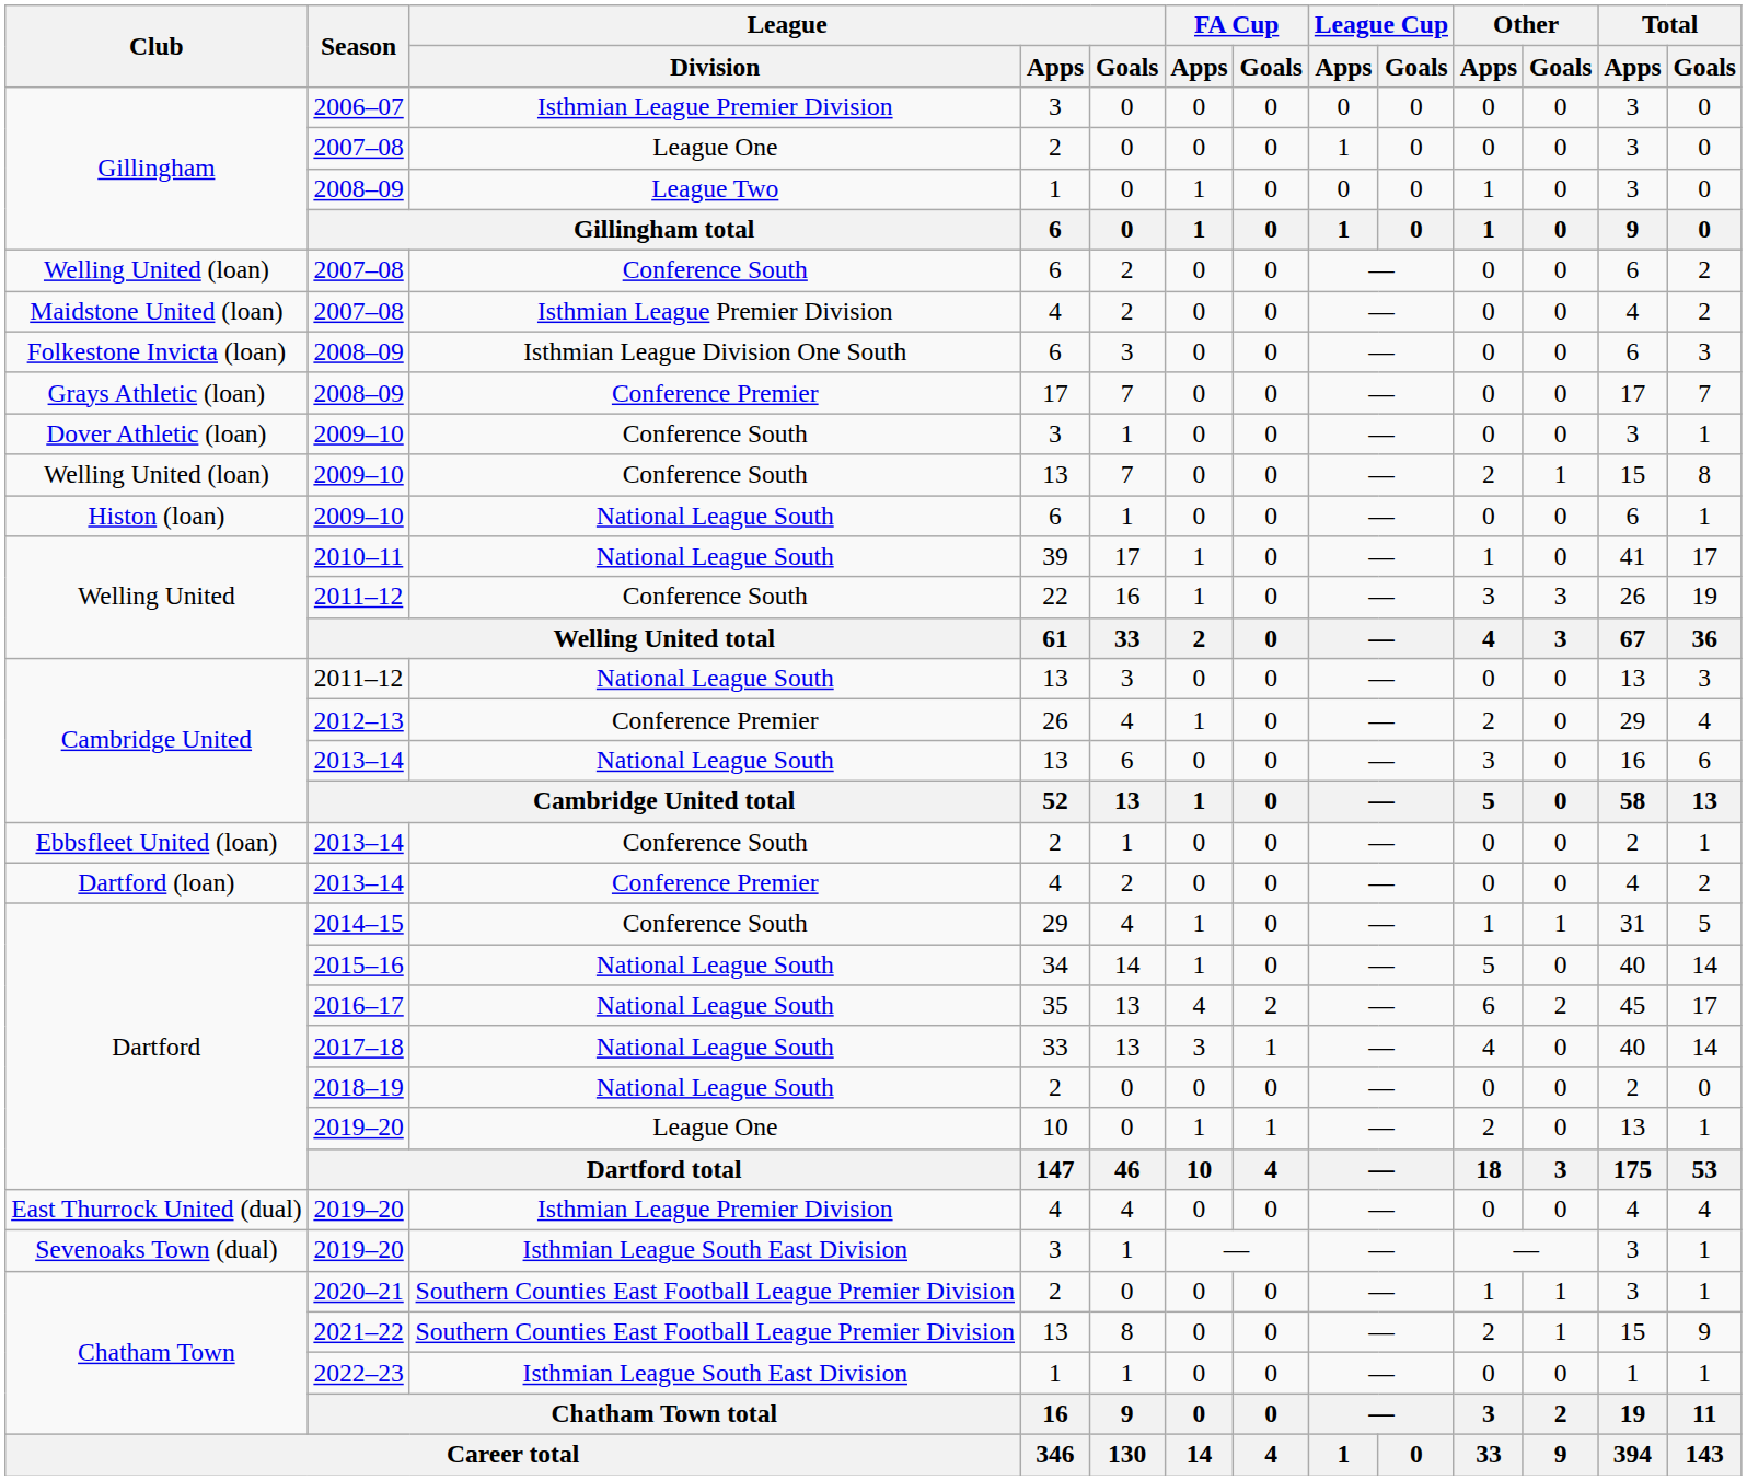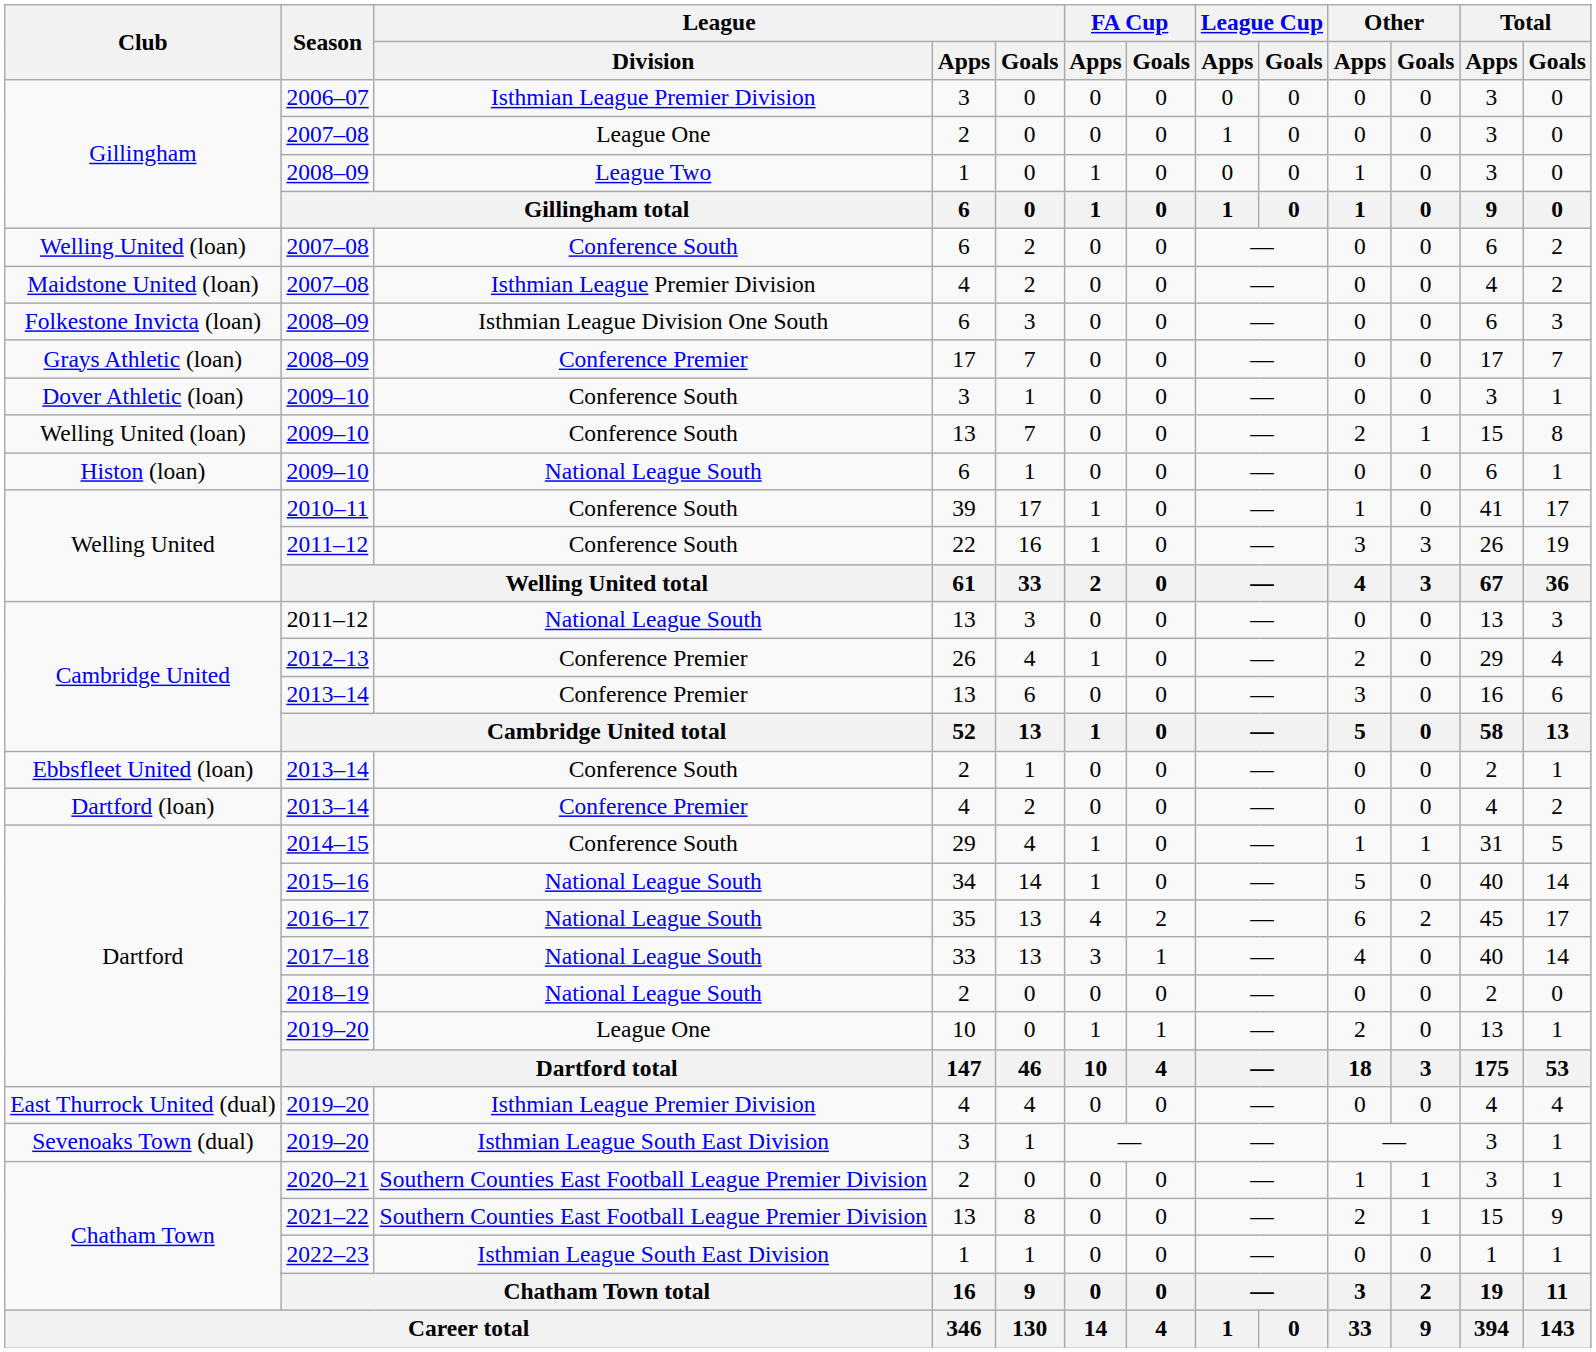2010–11 | League / Division: National League South -> Conference South
Cambridge United / 2013–14 | League / Division: National League South -> Conference Premier
